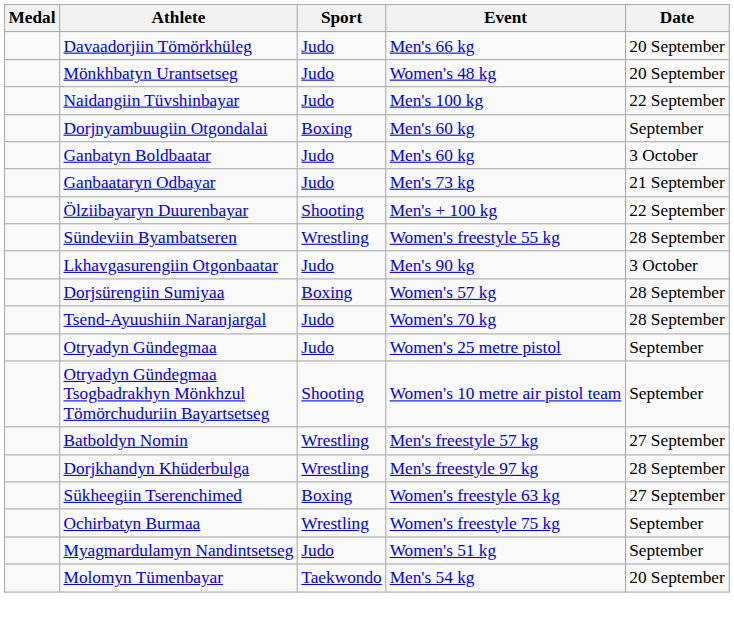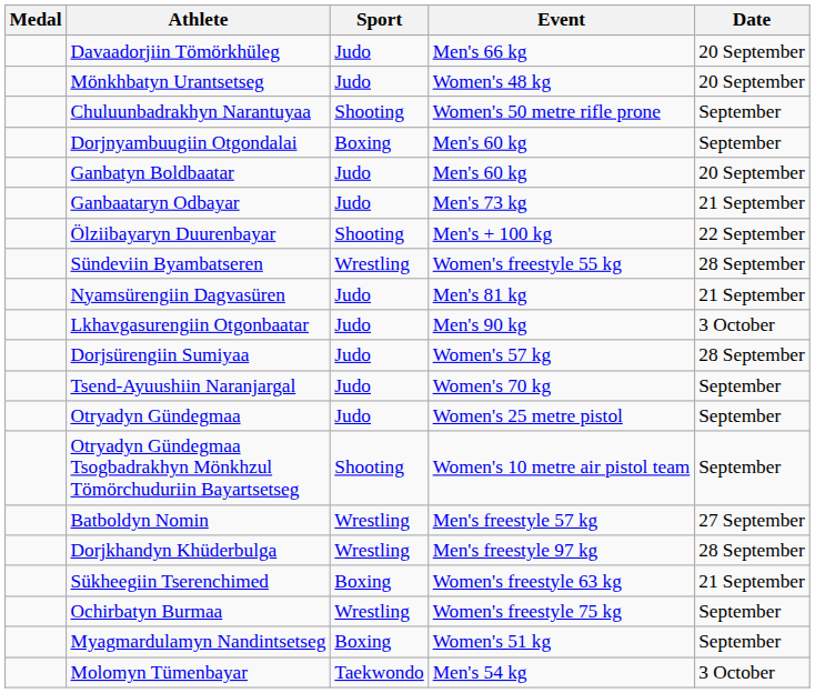- row: Naidangiin Tüvshinbayar | Judo | Men's 100 kg | 22 September
+ row: Chuluunbadrakhyn Narantuyaa | Shooting | Women's 50 metre rifle prone | September
Ganbatyn Boldbaatar | Date: 3 October -> 20 September
+ row: Nyamsürengiin Dagvasüren | Judo | Men's 81 kg | 21 September
Dorjsürengiin Sumiyaa | Sport: Boxing -> Judo
Tsend-Ayuushiin Naranjargal | Date: 28 September -> September
Sükheegiin Tserenchimed | Date: 27 September -> 21 September
Myagmardulamyn Nandintsetseg | Sport: Judo -> Boxing
Molomyn Tümenbayar | Date: 20 September -> 3 October
